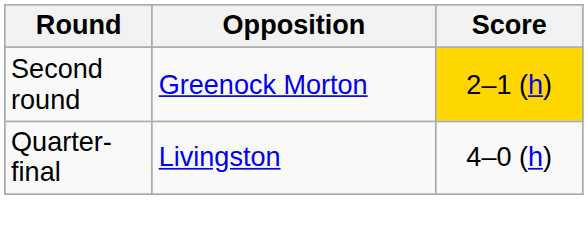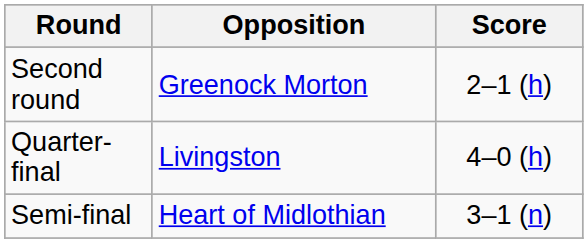Second round | Score: gold background -> no background
+ row: Semi-final | Heart of Midlothian | 3–1 (n)
